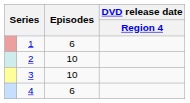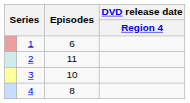2 | Episodes: 10 -> 11
4 | Episodes: 6 -> 8
